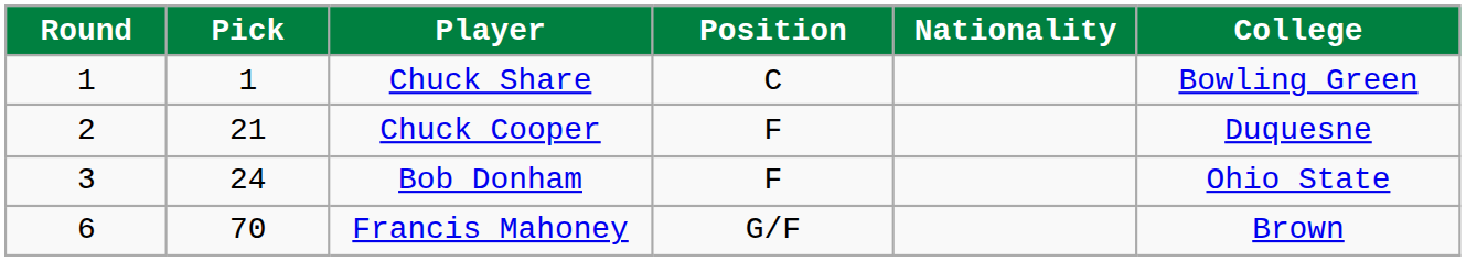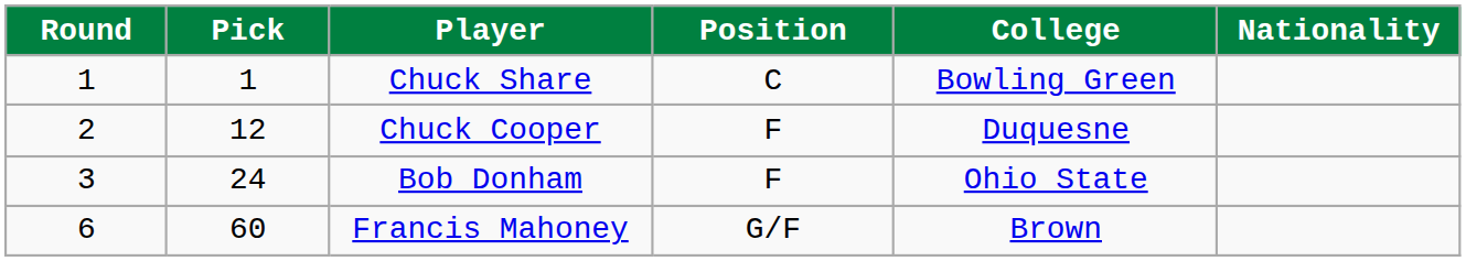columns swapped: Nationality <-> College
Chuck Cooper | Pick: 21 -> 12
Francis Mahoney | Pick: 70 -> 60
